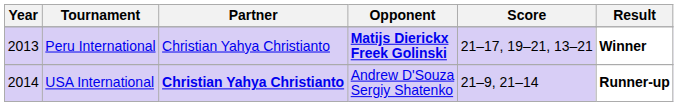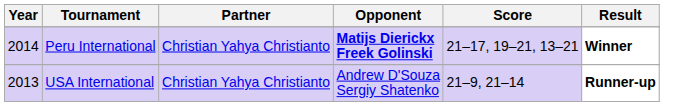Peru International | Year: 2013 -> 2014
USA International | Year: 2014 -> 2013
USA International | Partner: bold -> normal
